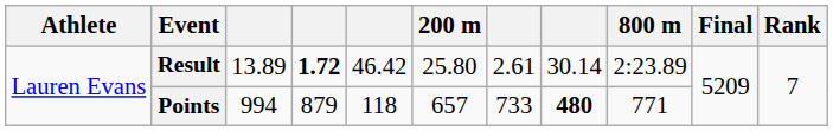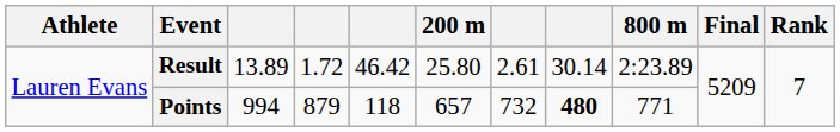Result | column 4: bold -> normal
Points | column 7: 733 -> 732
